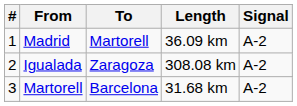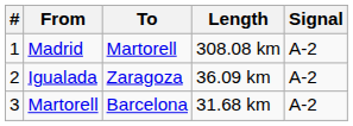Madrid | Length: 36.09 km -> 308.08 km
Igualada | Length: 308.08 km -> 36.09 km
